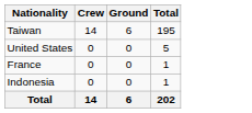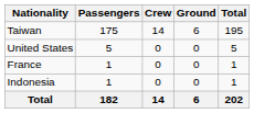+ column: Passengers | 175 | 5 | 1 | 1 | 182
